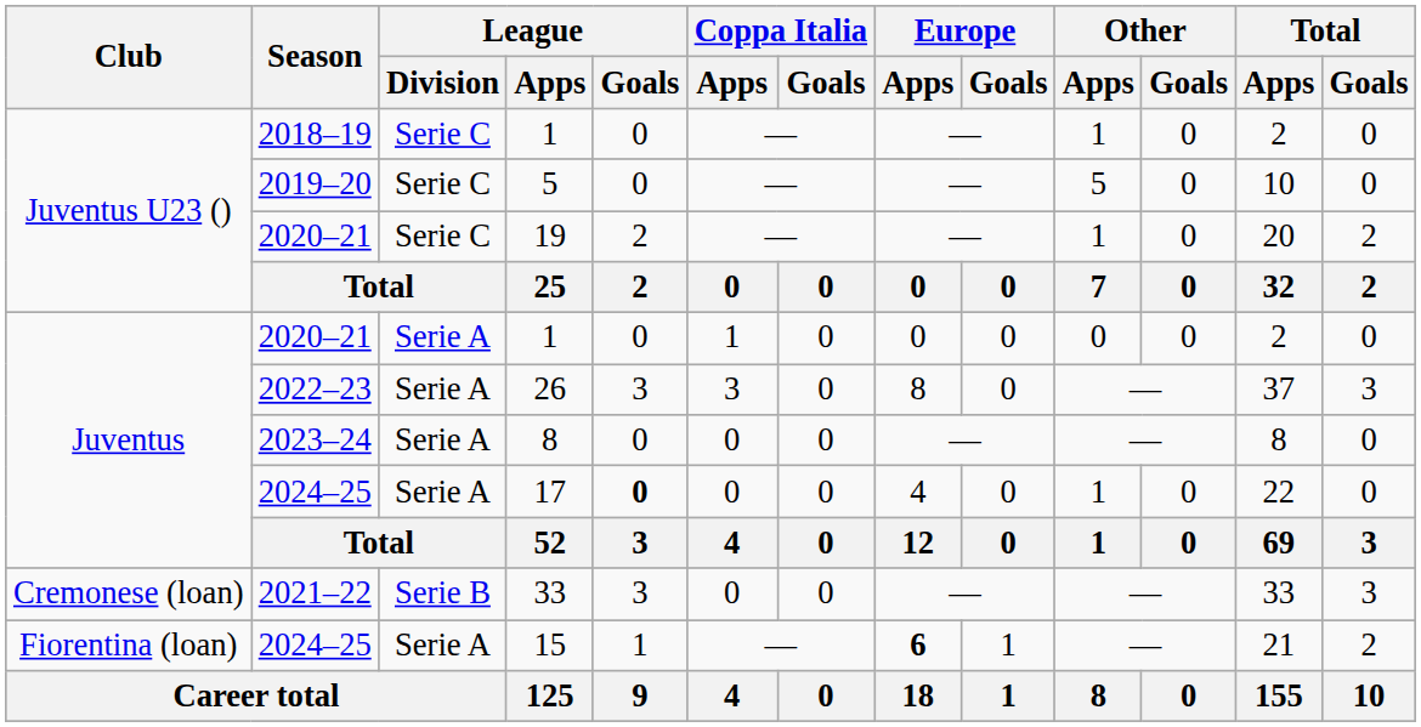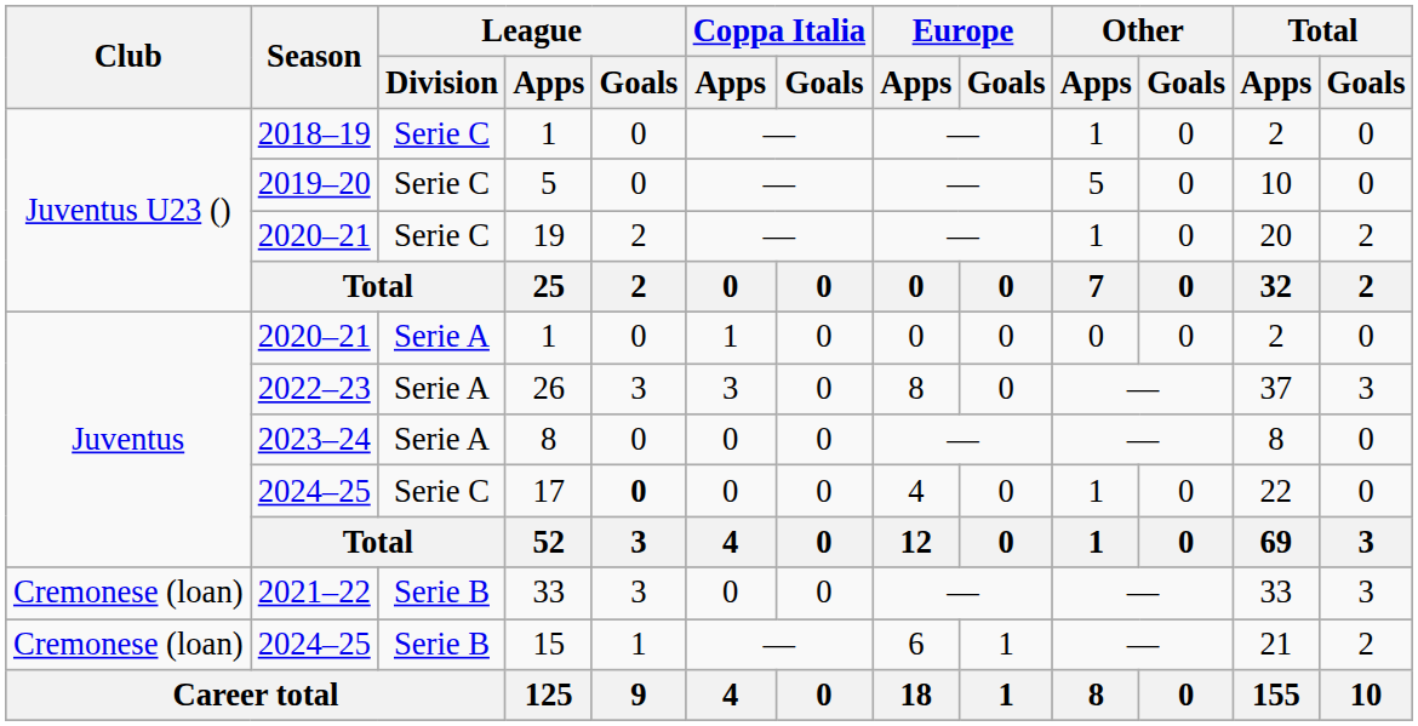17 | League / Division: Serie A -> Serie C
15 | Club: Fiorentina (loan) -> Cremonese (loan)
15 | League / Division: Serie A -> Serie B
15 | Europe / Apps: bold -> normal
